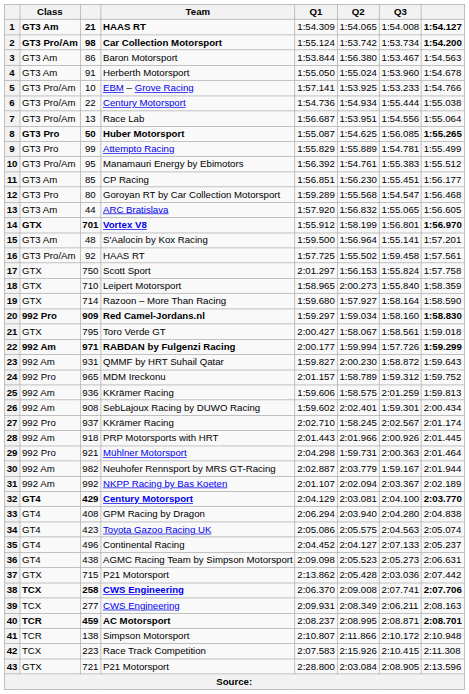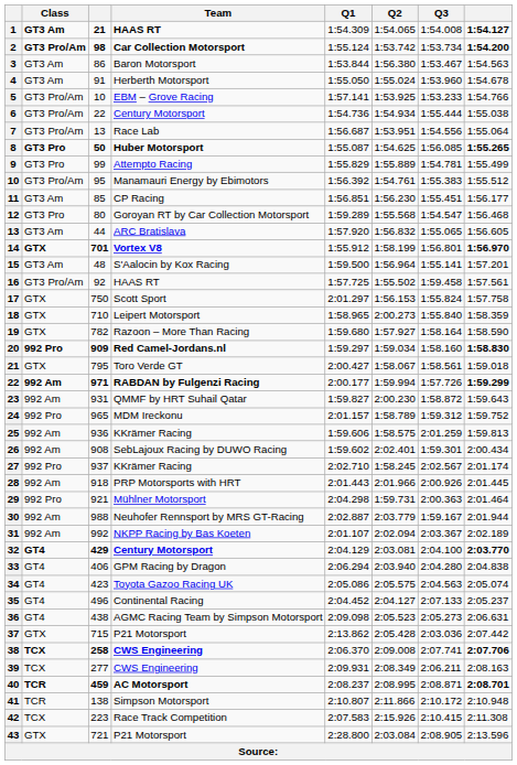19 | column 3: 714 -> 782
30 | column 3: 982 -> 988
33 | column 3: 408 -> 406
